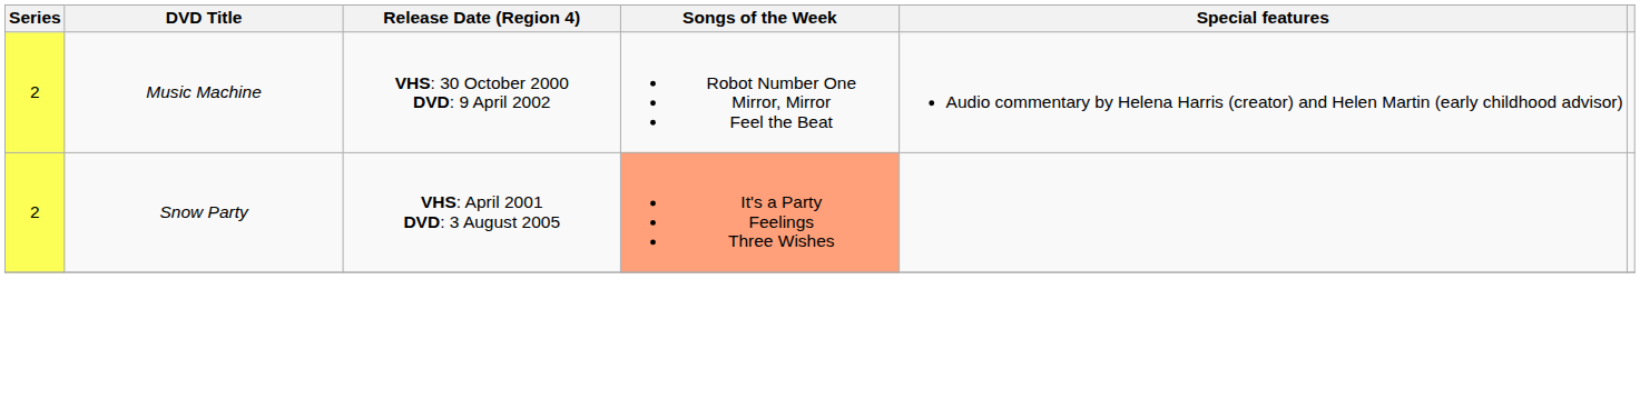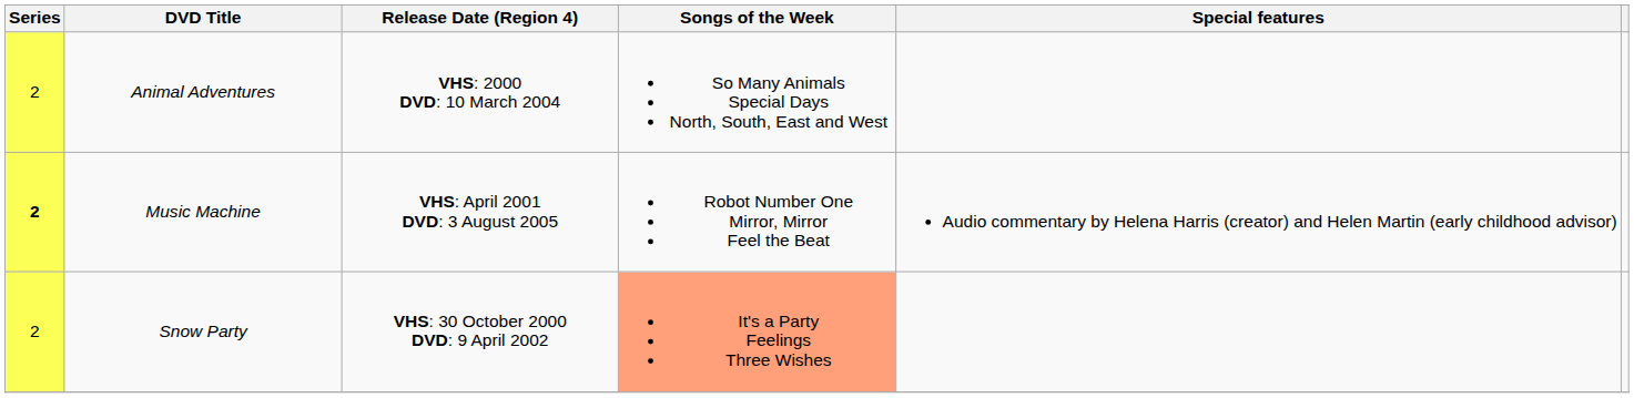+ row: 2 | Animal Adventures | VHS: 2000 DVD: 10 March 2004 | So Many Animals Special Days North, South, East and West
Music Machine | Series: normal -> bold
Music Machine | Release Date (Region 4): VHS: 30 October 2000 DVD: 9 April 2002 -> VHS: April 2001 DVD: 3 August 2005
Snow Party | Release Date (Region 4): VHS: April 2001 DVD: 3 August 2005 -> VHS: 30 October 2000 DVD: 9 April 2002
